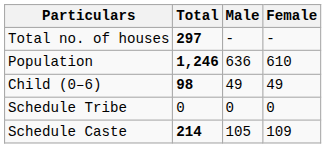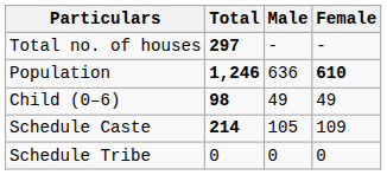Population | Female: normal -> bold
rows swapped: Schedule Caste <-> Schedule Tribe
